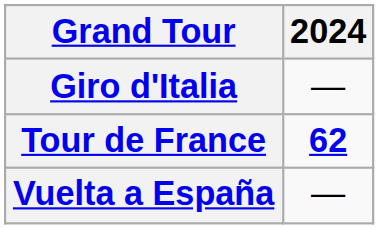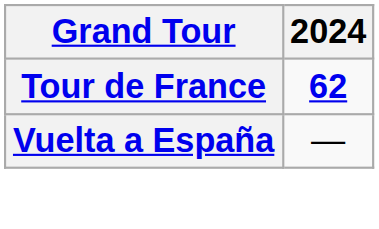- row: Giro d'Italia | —
